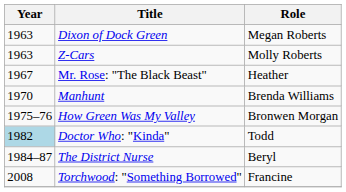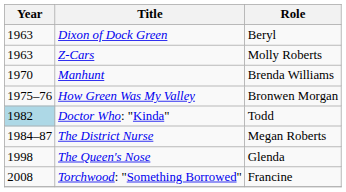Dixon of Dock Green | Role: Megan Roberts -> Beryl
- row: 1967 | Mr. Rose: "The Black Beast" | Heather
The District Nurse | Role: Beryl -> Megan Roberts
+ row: 1998 | The Queen's Nose | Glenda
